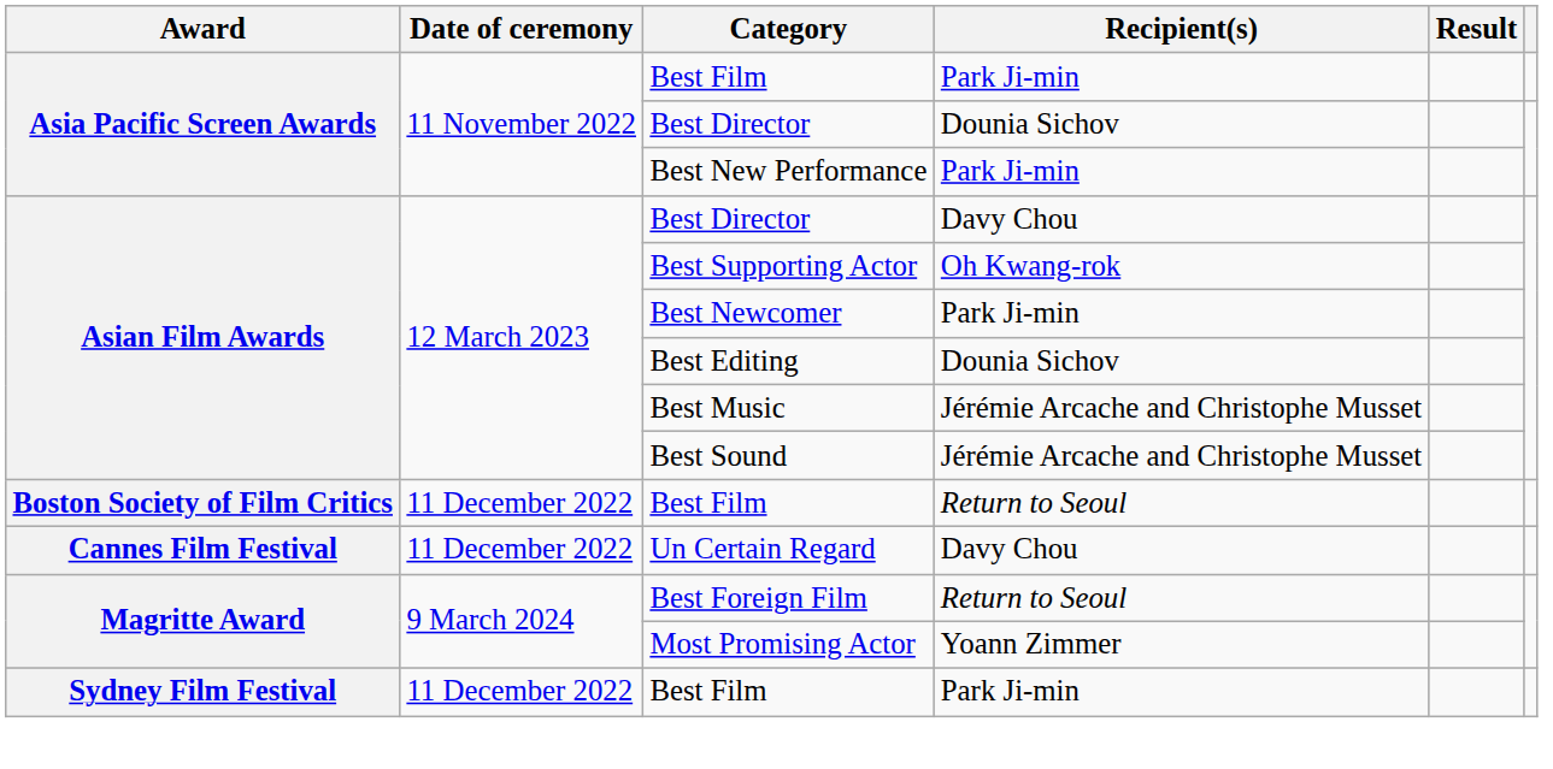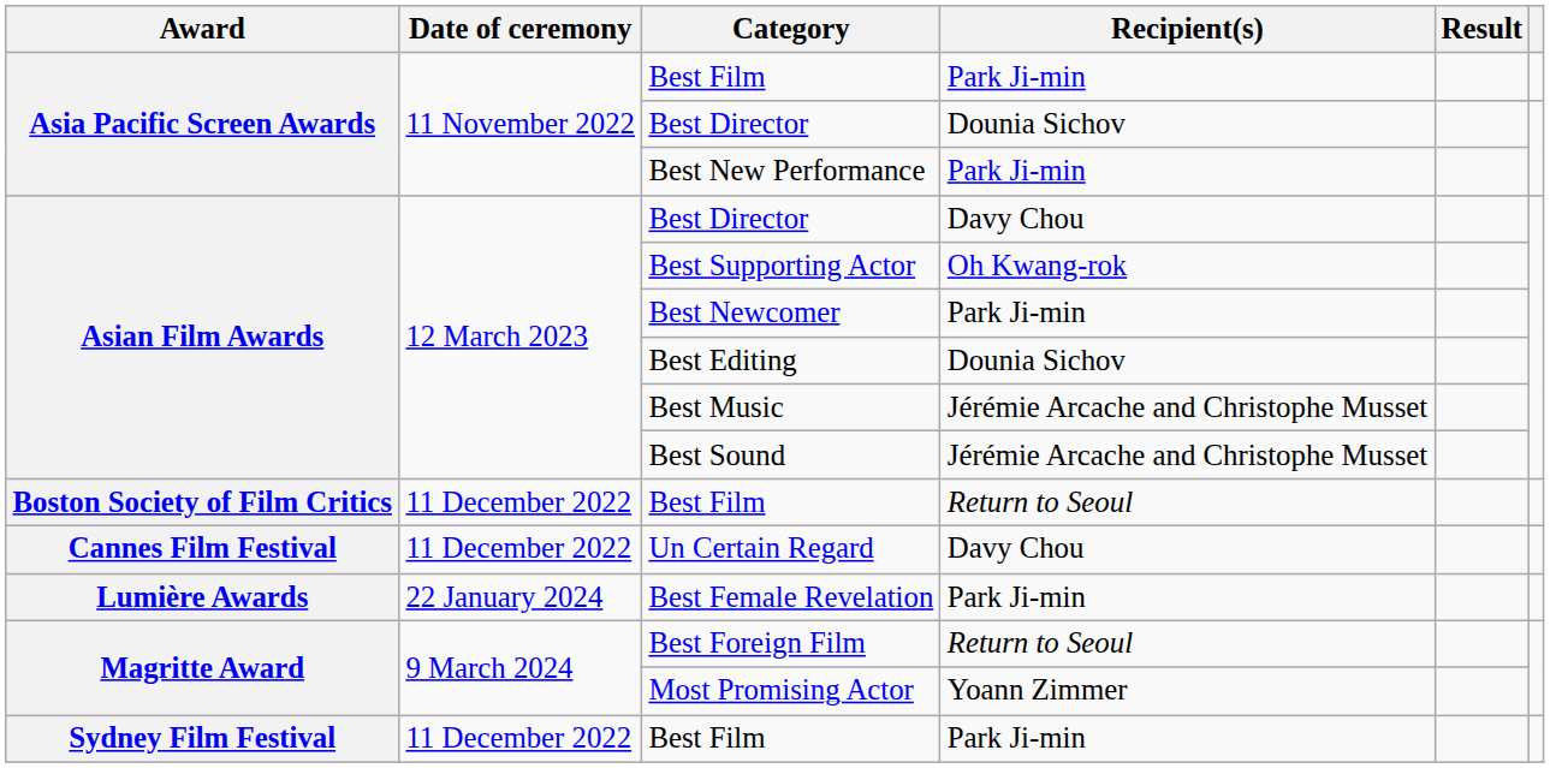+ row: Lumière Awards | 22 January 2024 | Best Female Revelation | Park Ji-min
